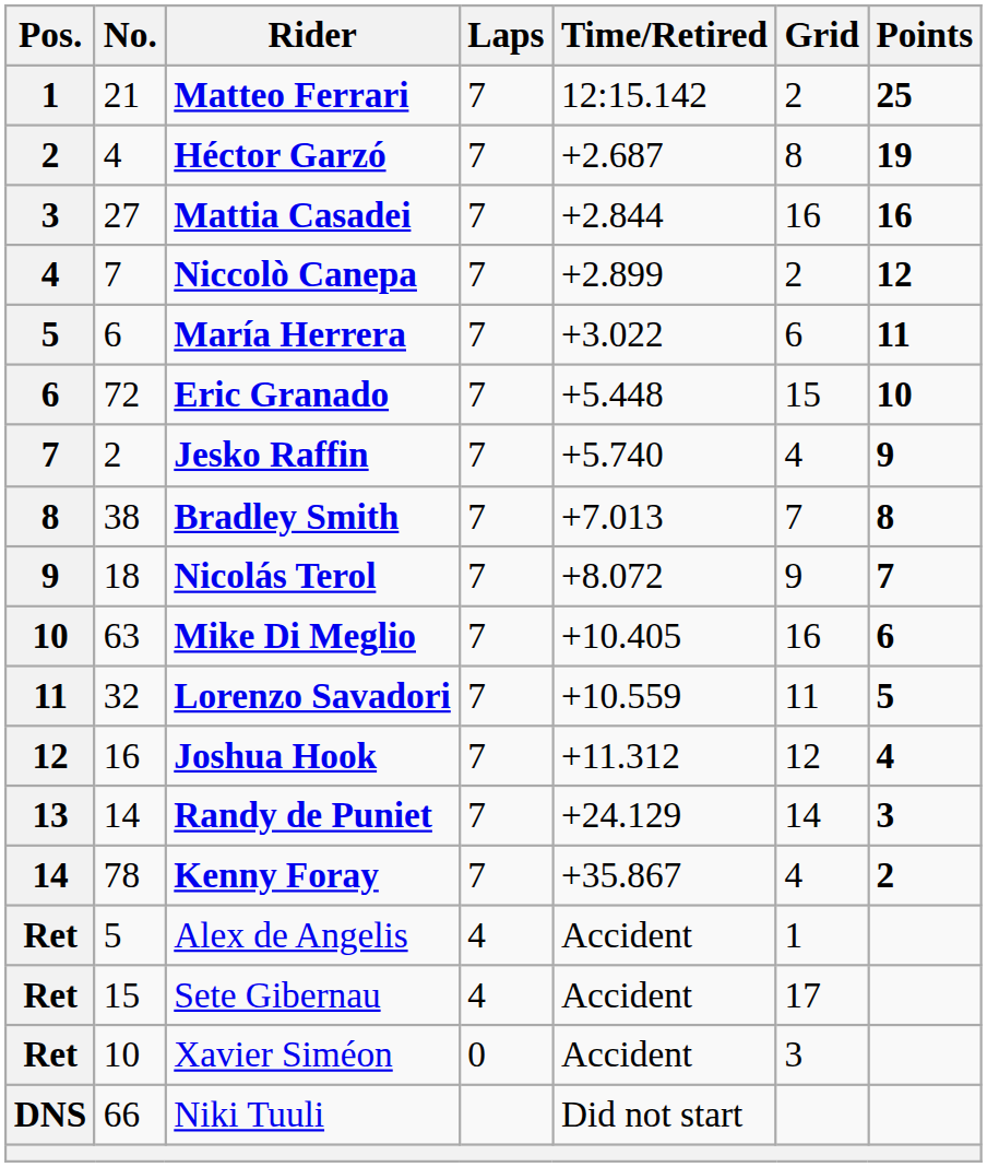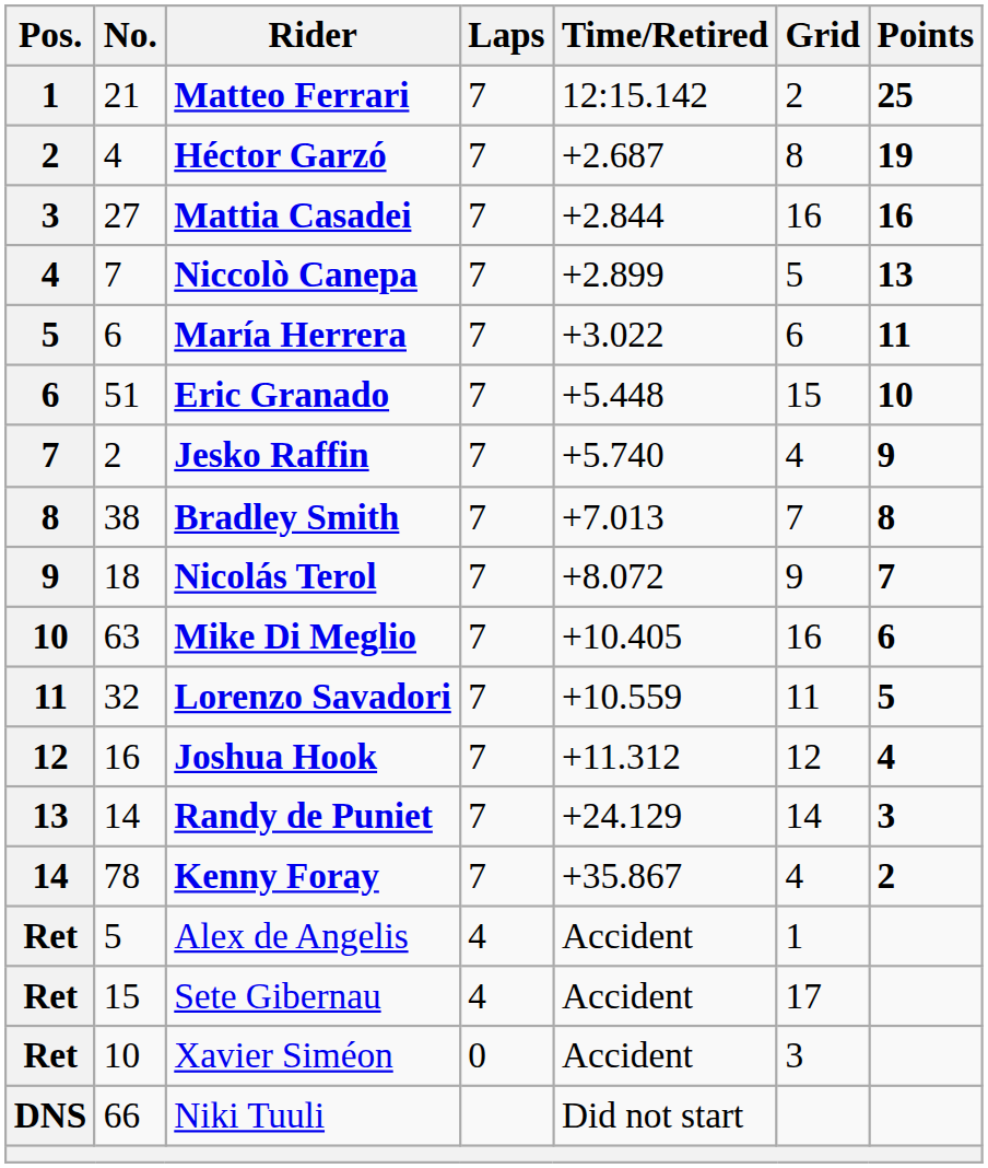Niccolò Canepa | Grid: 2 -> 5
Niccolò Canepa | Points: 12 -> 13
Eric Granado | No.: 72 -> 51
